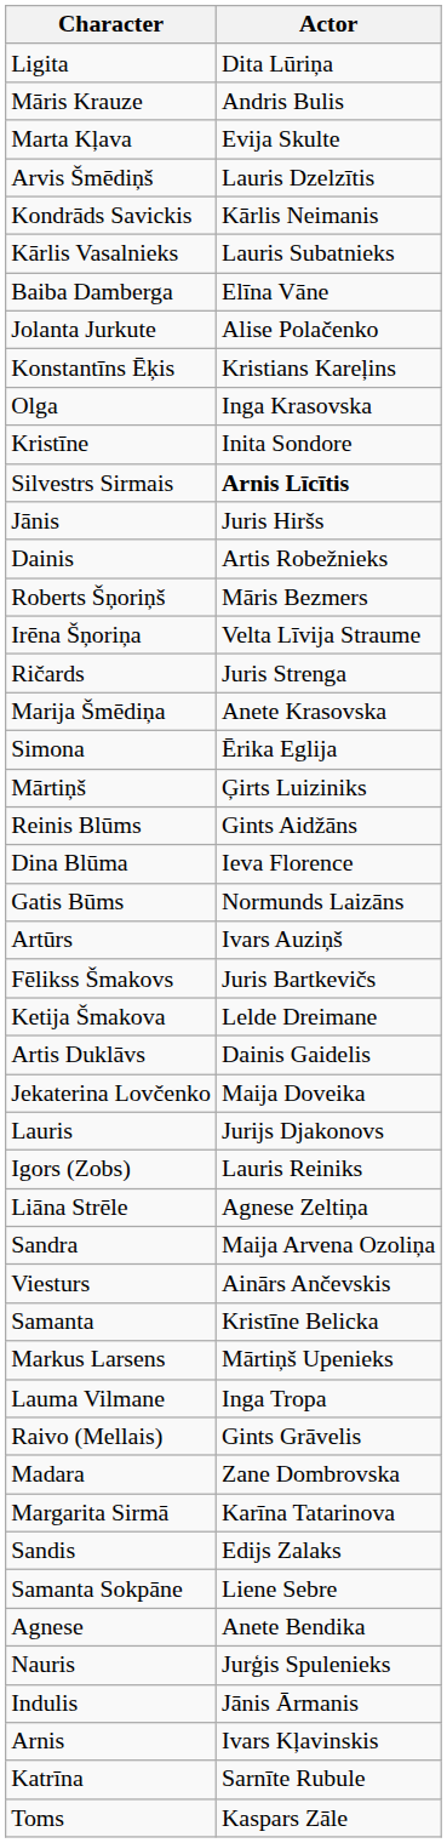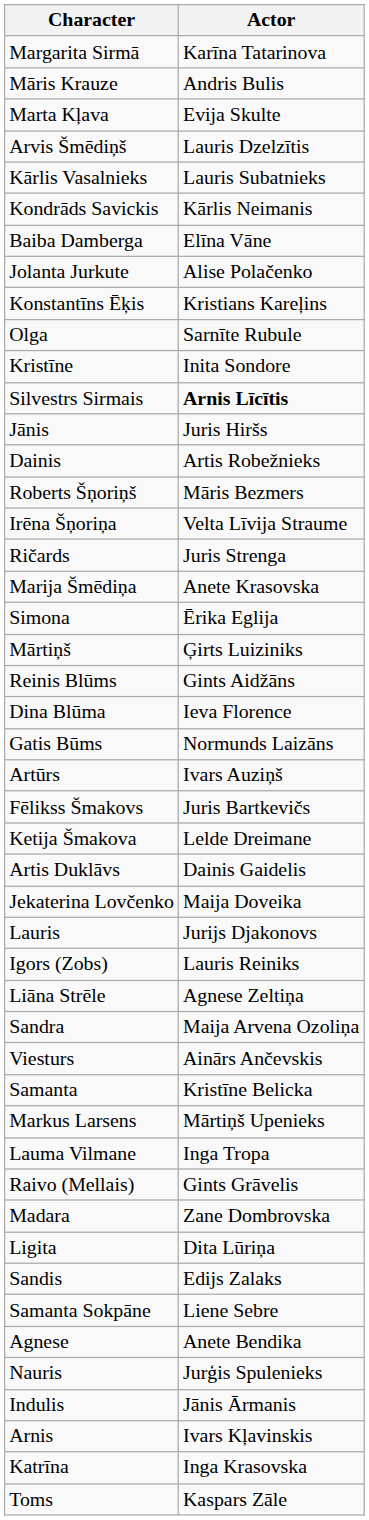rows swapped: Margarita Sirmā <-> Ligita
rows swapped: Kondrāds Savickis <-> Kārlis Vasalnieks
Olga | Actor: Inga Krasovska -> Sarnīte Rubule
Katrīna | Actor: Sarnīte Rubule -> Inga Krasovska
